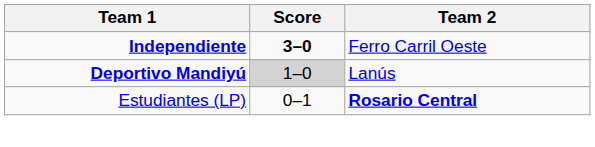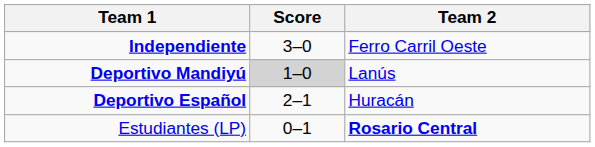Independiente | Score: bold -> normal
+ row: Deportivo Español | 2–1 | Huracán
